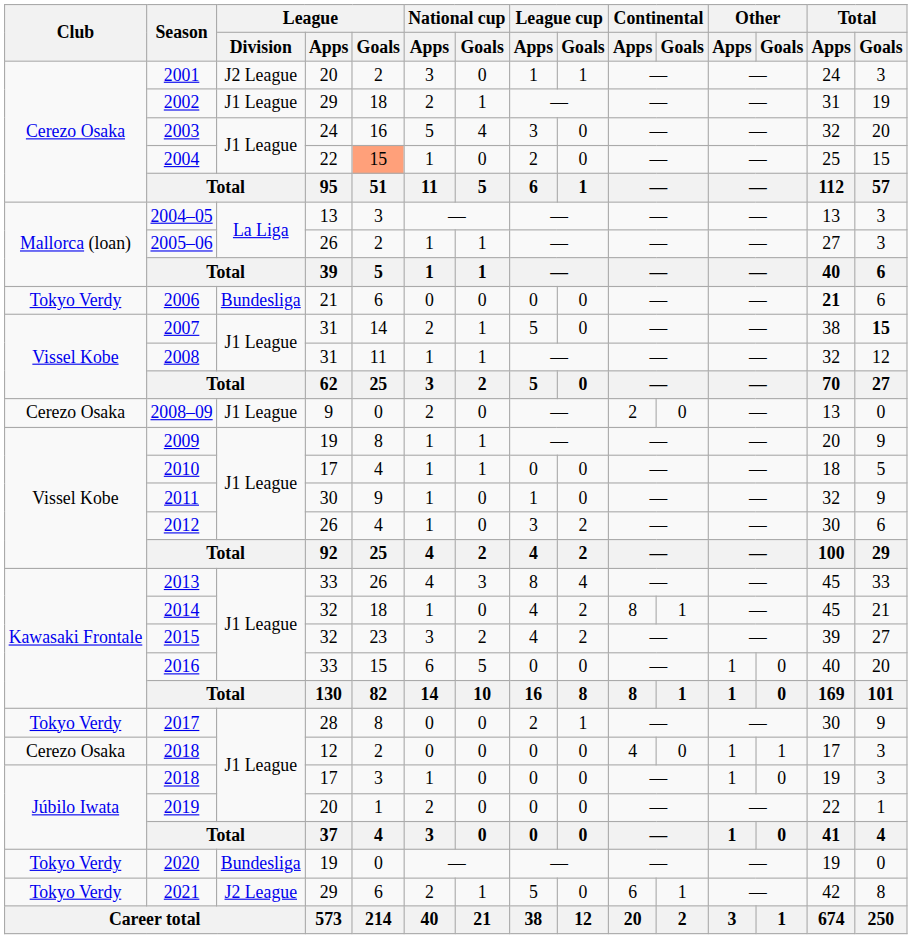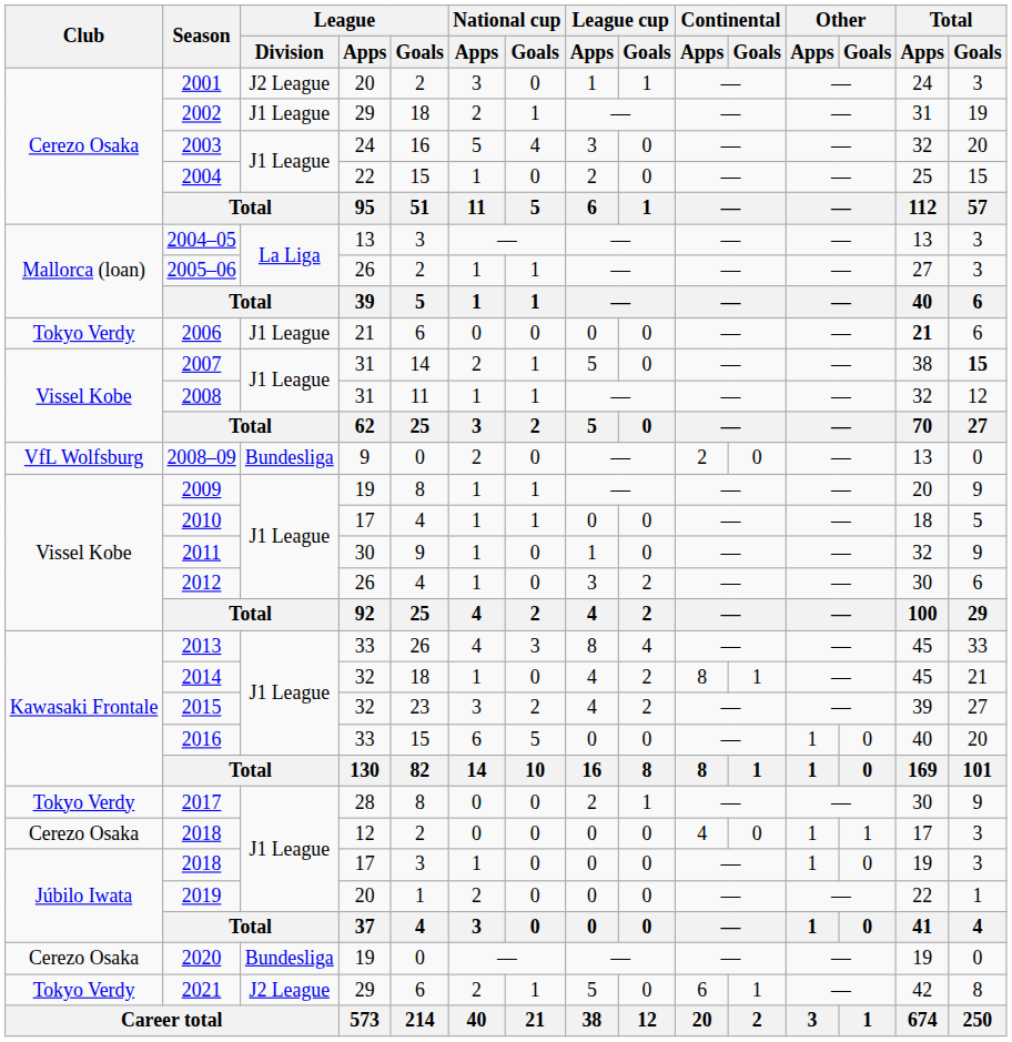2004 | League / Goals: lightsalmon background -> no background
2006 | League / Division: Bundesliga -> J1 League
2008–09 | Club: Cerezo Osaka -> VfL Wolfsburg
2008–09 | League / Division: J1 League -> Bundesliga
2020 | Club: Tokyo Verdy -> Cerezo Osaka
